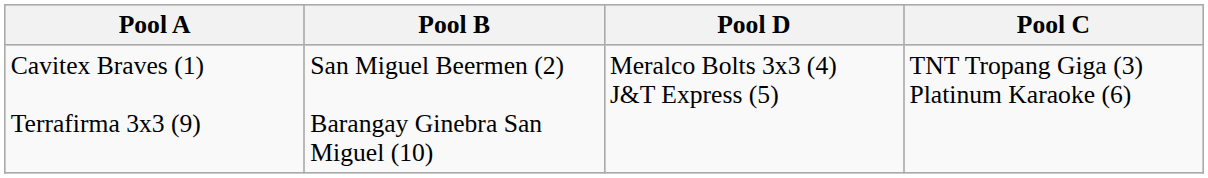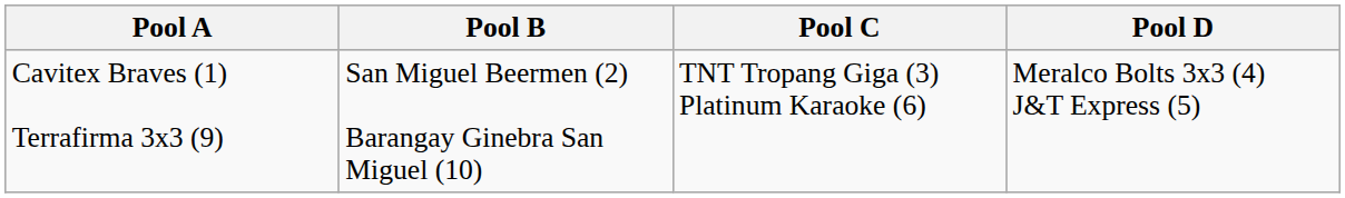columns swapped: Pool C <-> Pool D
